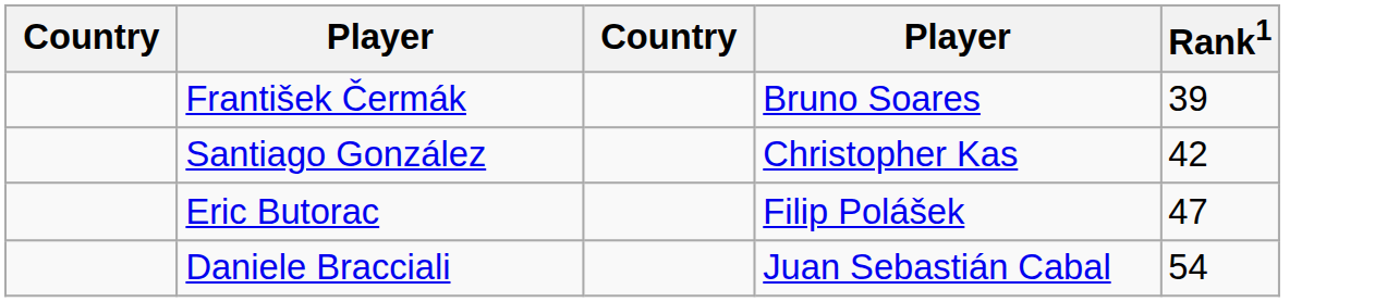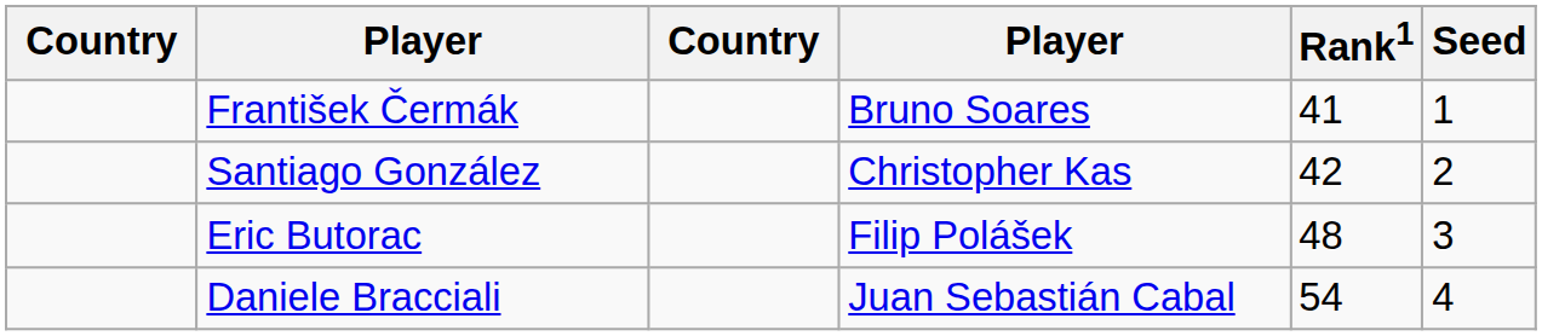+ column: Seed | 1 | 2 | 3 | 4
František Čermák | Rank1: 39 -> 41
Eric Butorac | Rank1: 47 -> 48
